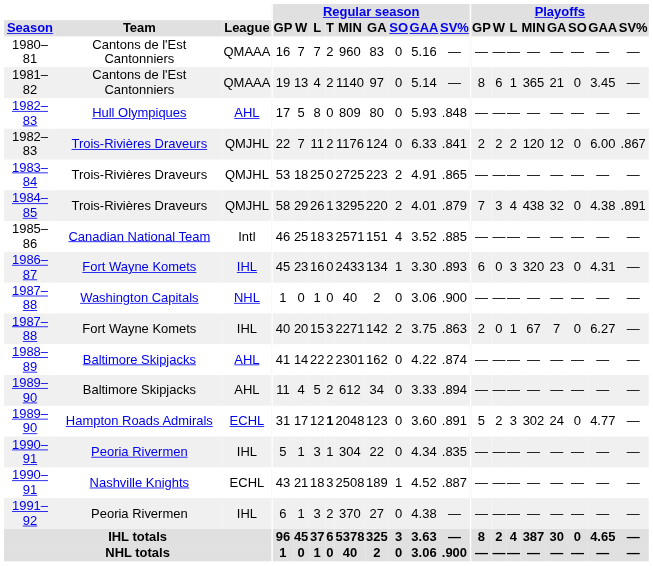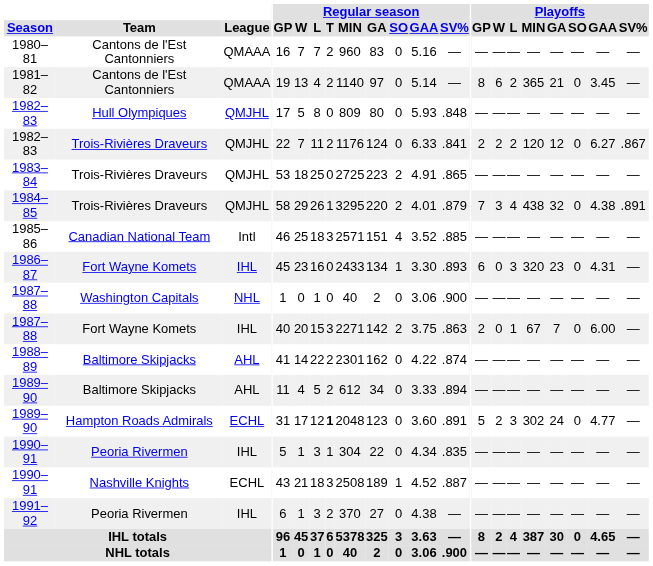1981–82 | Playoffs / L: 1 -> 2
1982–83 / Hull Olympiques | League: AHL -> QMJHL
1982–83 / Trois-Rivières Draveurs | Playoffs / GAA: 6.00 -> 6.27
1987–88 / Fort Wayne Komets | Playoffs / GAA: 6.27 -> 6.00
